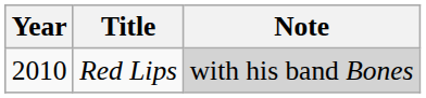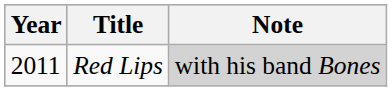Red Lips | Year: 2010 -> 2011
